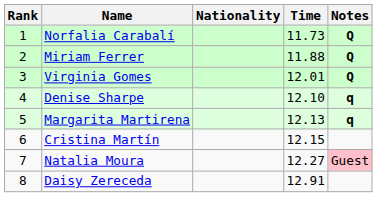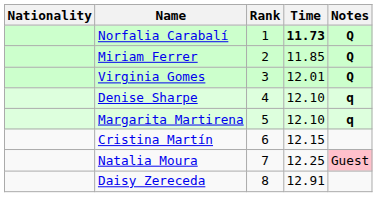columns swapped: Rank <-> Nationality
Norfalia Carabalí | Time: normal -> bold
Miriam Ferrer | Time: 11.88 -> 11.85
Margarita Martirena | Time: 12.13 -> 12.10
Natalia Moura | Time: 12.27 -> 12.25
